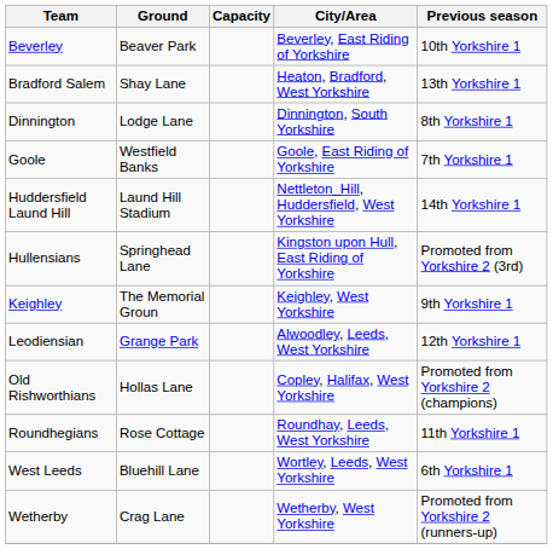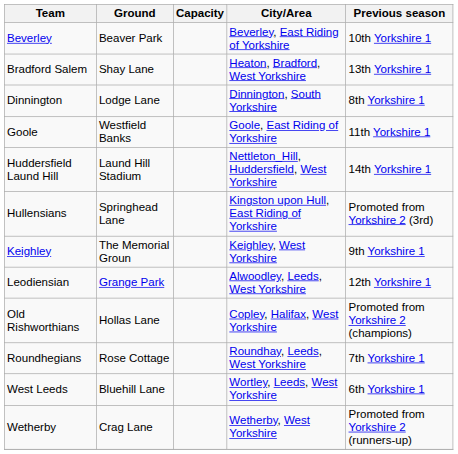Goole | Previous season: 7th Yorkshire 1 -> 11th Yorkshire 1
Roundhegians | Previous season: 11th Yorkshire 1 -> 7th Yorkshire 1
